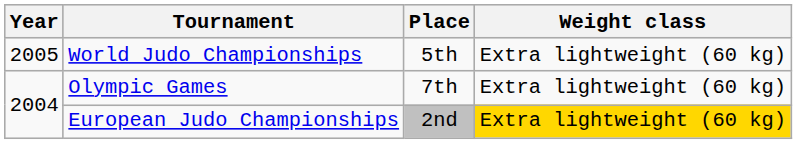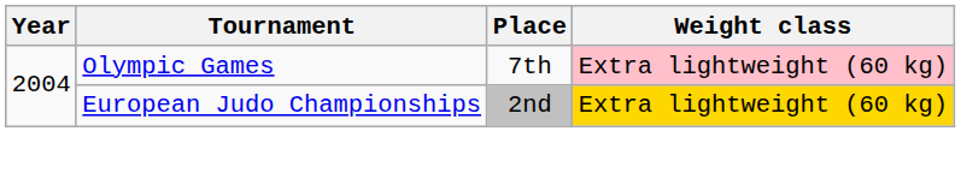- row: 2005 | World Judo Championships | 5th | Extra lightweight (60 kg)
Olympic Games | Weight class: no background -> pink background
